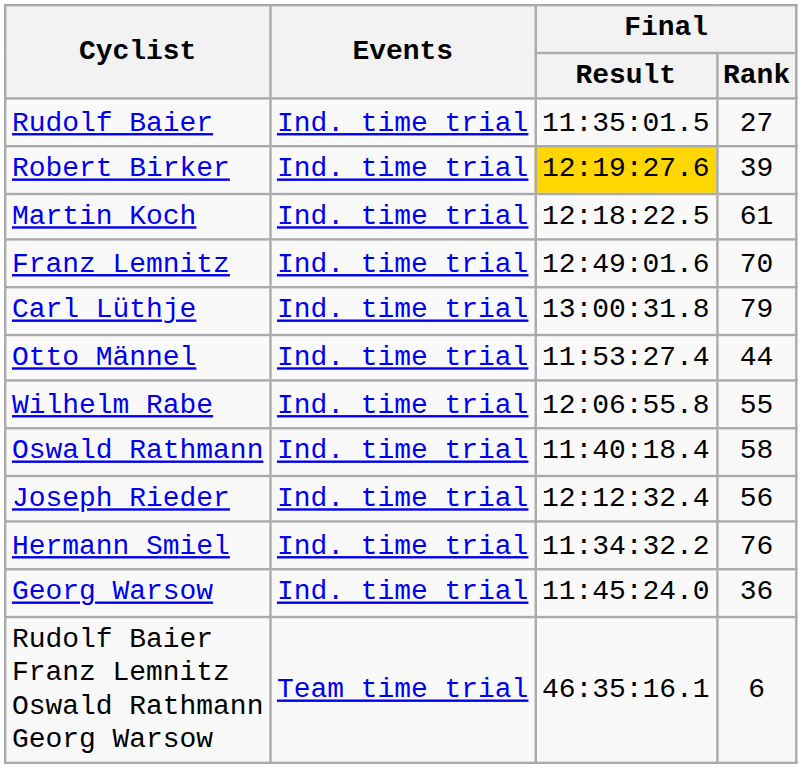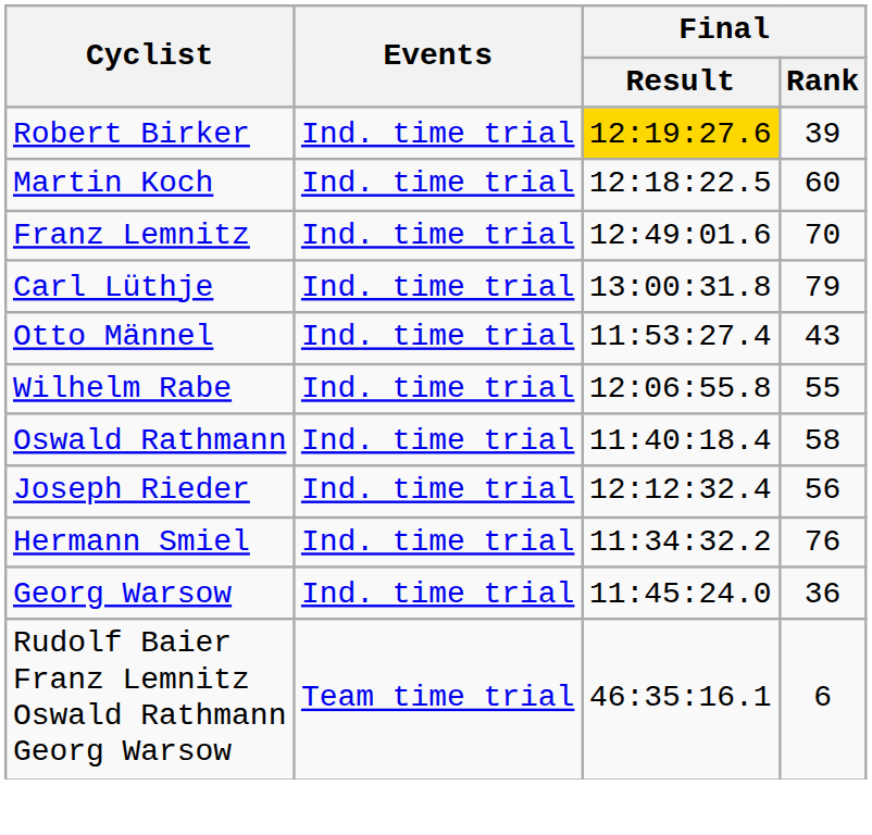- row: Rudolf Baier | Ind. time trial | 11:35:01.5 | 27
Martin Koch | Final / Rank: 61 -> 60
Otto Männel | Final / Rank: 44 -> 43
